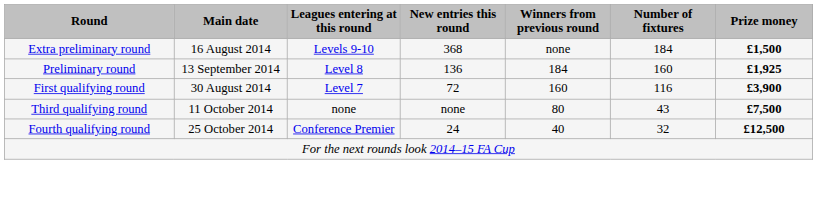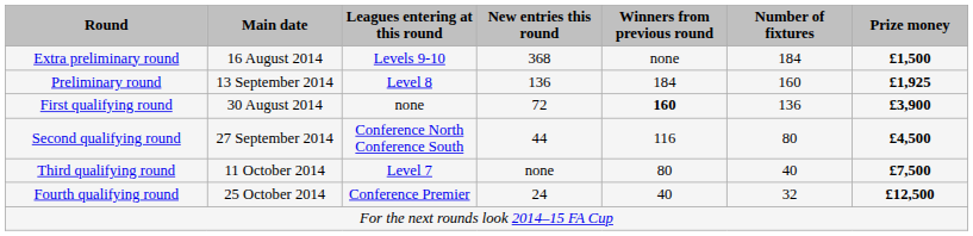First qualifying round | Leagues entering at this round: Level 7 -> none
First qualifying round | Winners from previous round: normal -> bold
First qualifying round | Number of fixtures: 116 -> 136
+ row: Second qualifying round | 27 September 2014 | Conference North Conference South | 44 | 116 | 80 | £4,500
Third qualifying round | Leagues entering at this round: none -> Level 7
Third qualifying round | Number of fixtures: 43 -> 40
